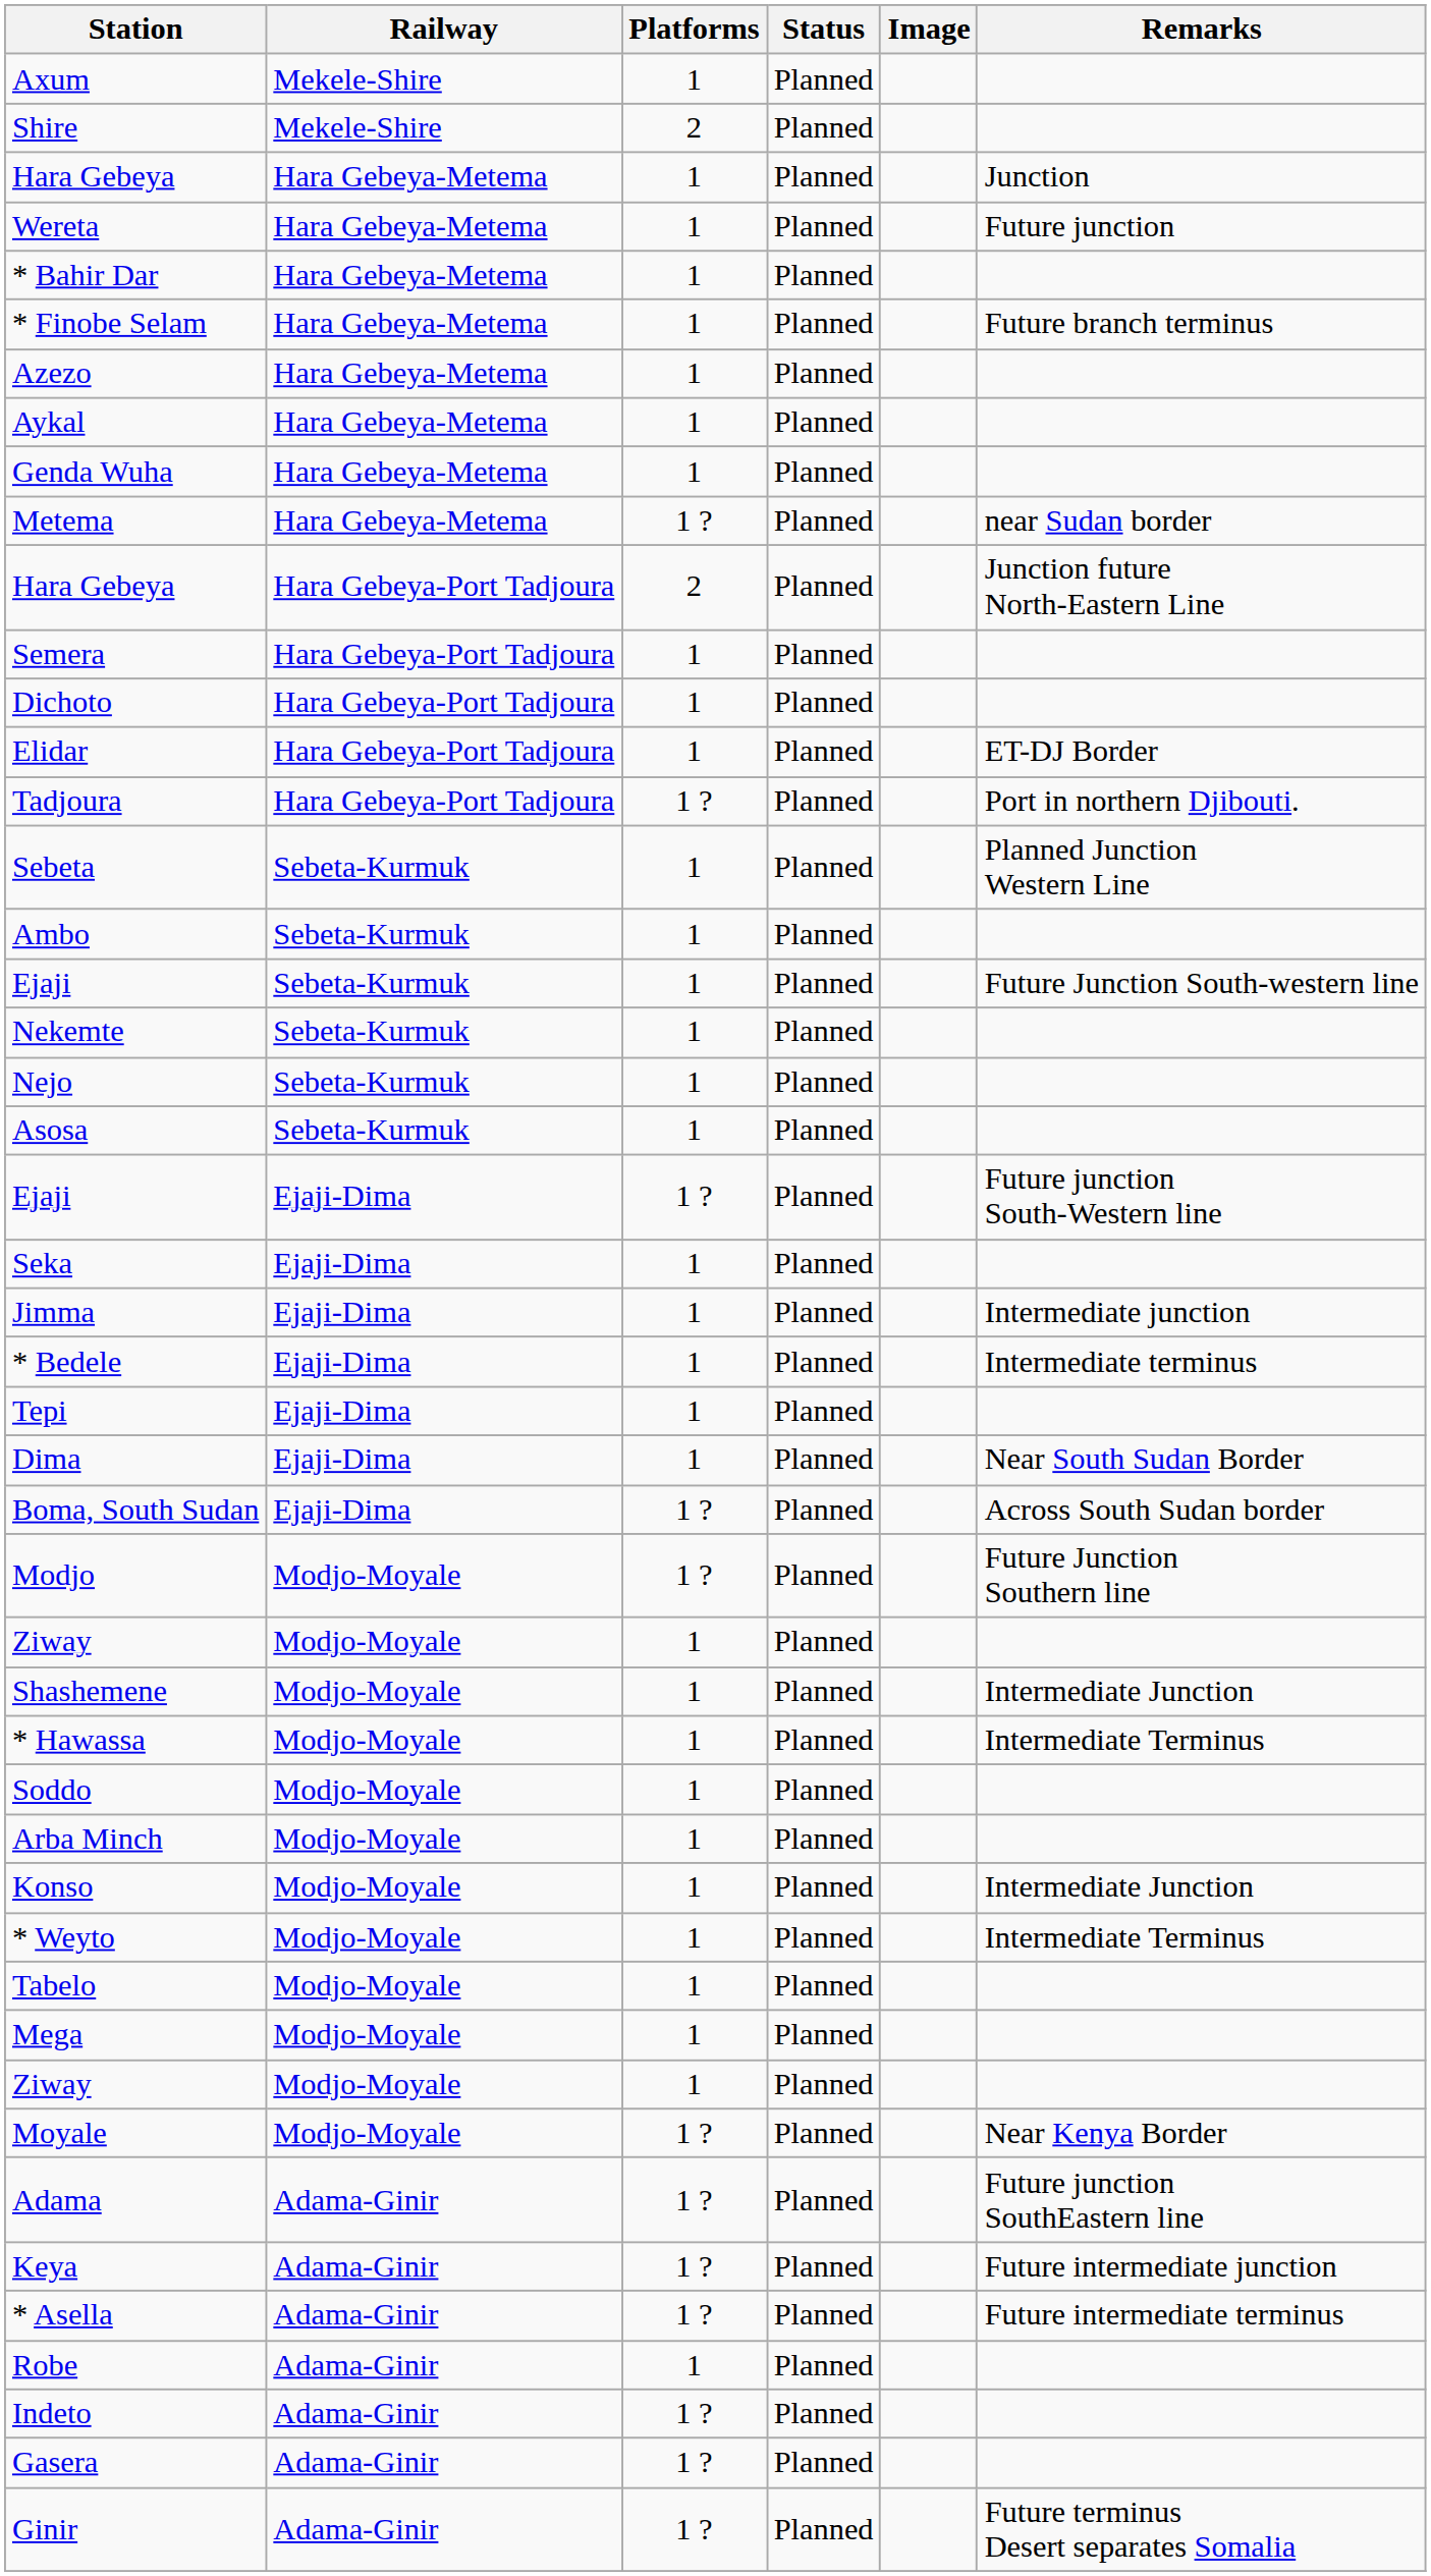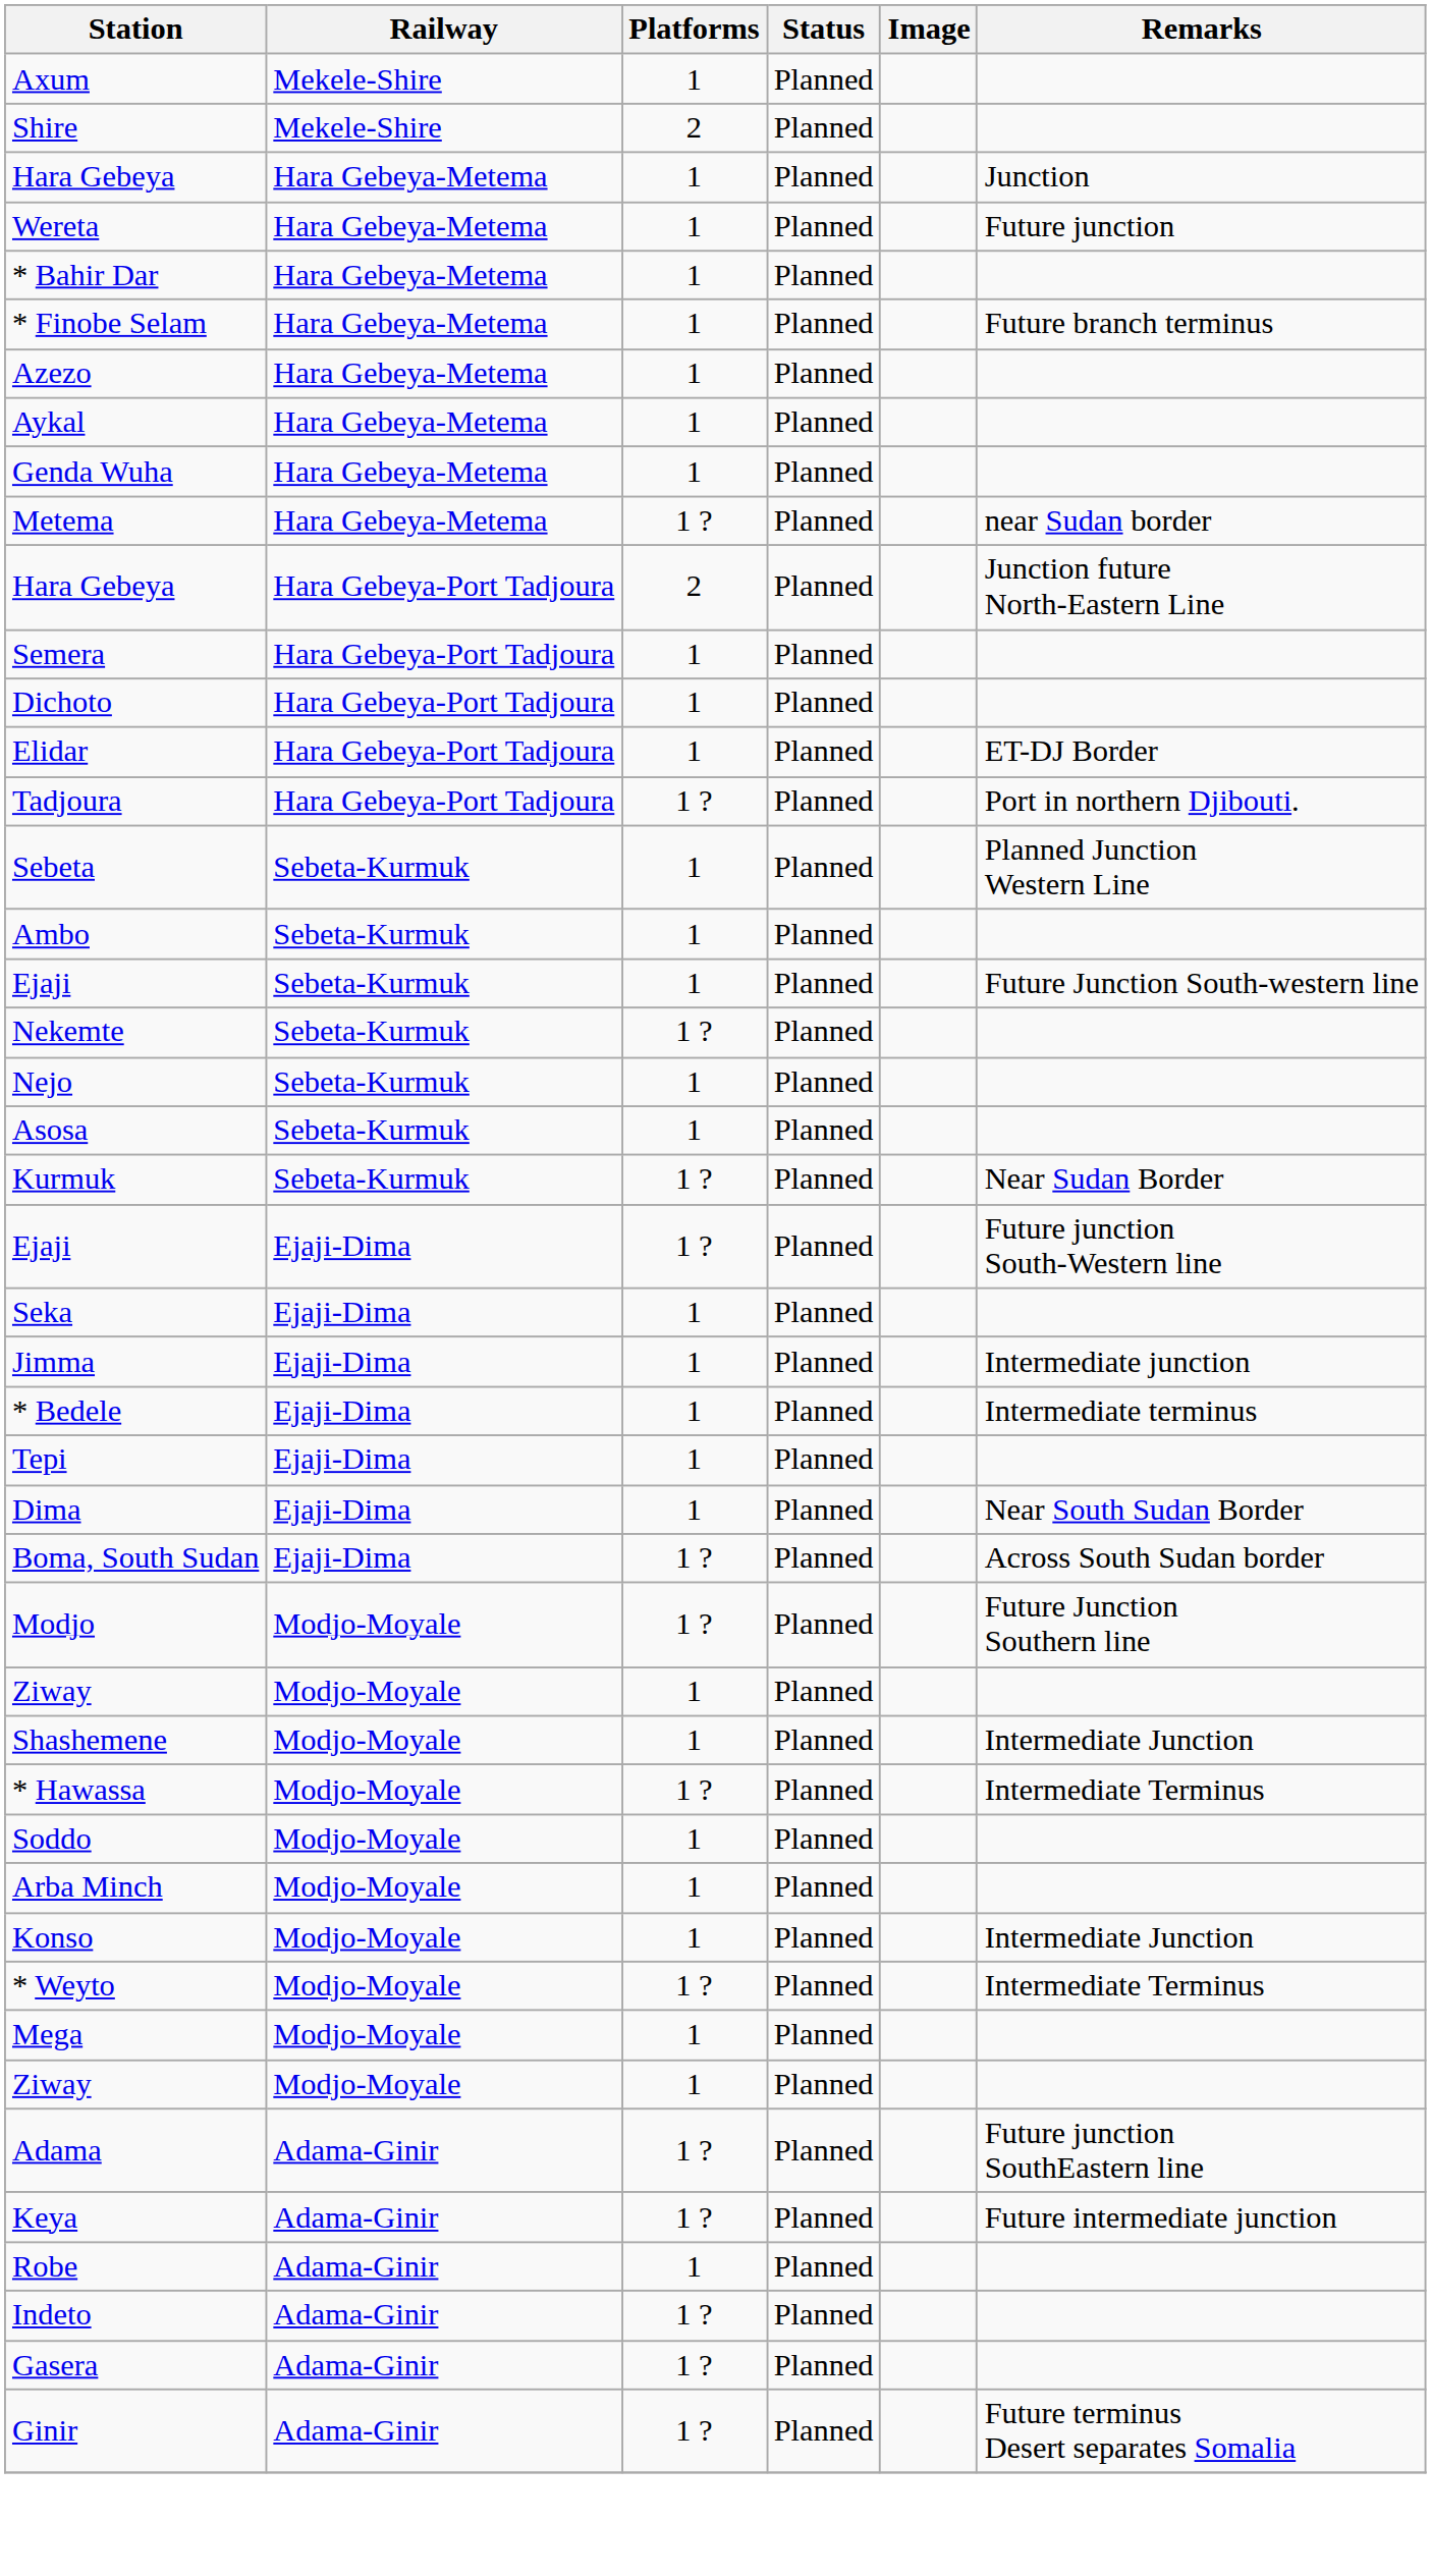Nekemte | Platforms: 1 -> 1 ?
+ row: Kurmuk | Sebeta-Kurmuk | 1 ? | Planned | Near Sudan Border
* Hawassa | Platforms: 1 -> 1 ?
* Weyto | Platforms: 1 -> 1 ?
- row: Tabelo | Modjo-Moyale | 1 | Planned
- row: Moyale | Modjo-Moyale | 1 ? | Planned | Near Kenya Border
- row: * Asella | Adama-Ginir | 1 ? | Planned | Future intermediate terminus
